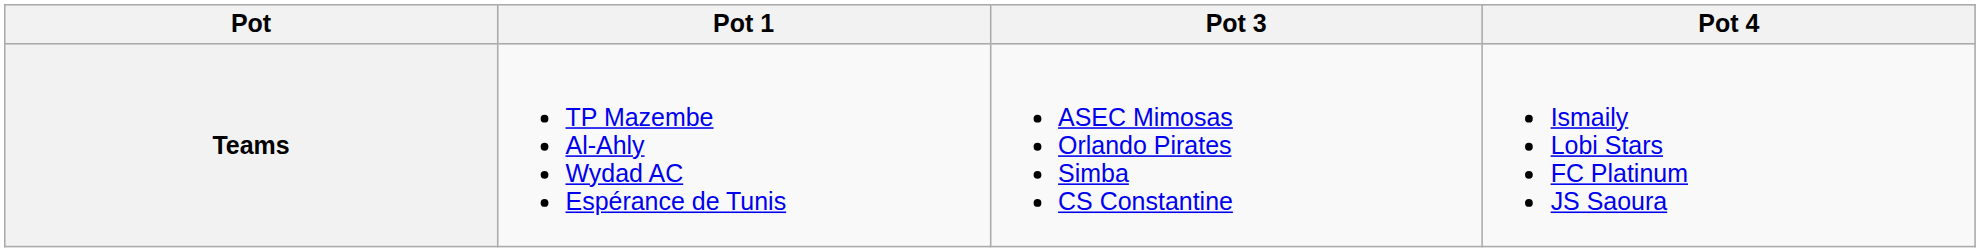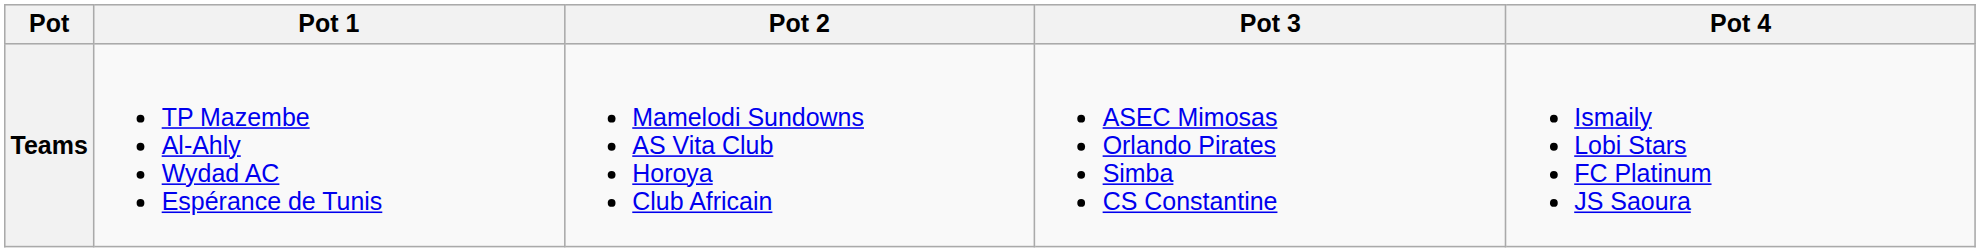+ column: Pot 2 | Mamelodi Sundowns AS Vita Club Horoya Club Africain
